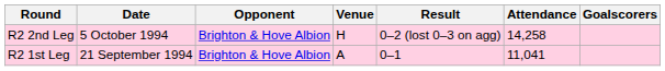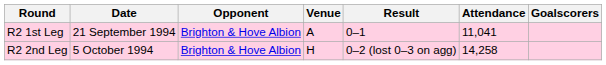rows swapped: R2 1st Leg <-> R2 2nd Leg
